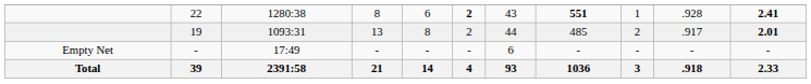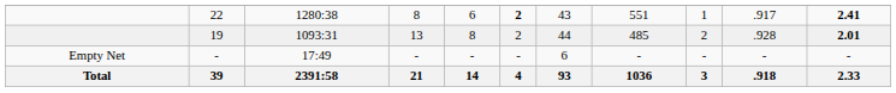22 | column 8: bold -> normal
22 | column 10: .928 -> .917
19 | column 10: .917 -> .928
